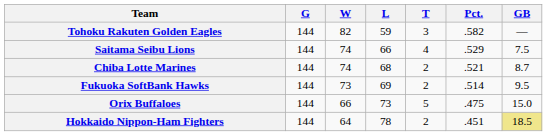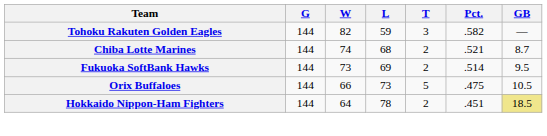- row: Saitama Seibu Lions | 144 | 74 | 66 | 4 | .529 | 7.5
Orix Buffaloes | GB: 15.0 -> 10.5
